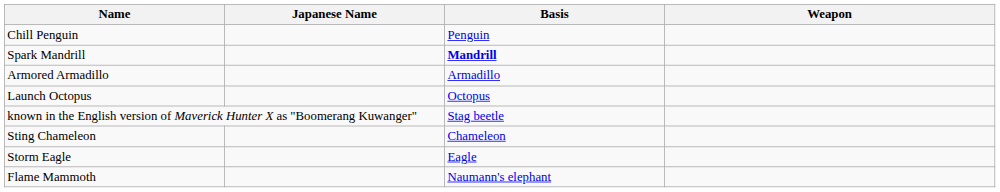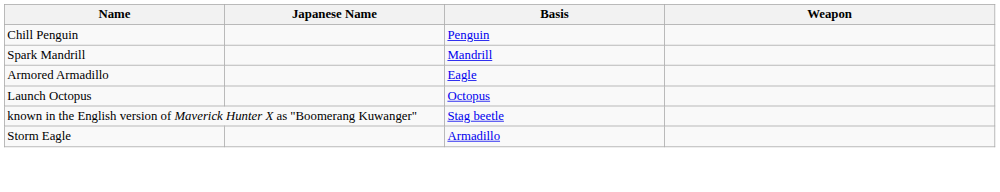Spark Mandrill | Basis: bold -> normal
Armored Armadillo | Basis: Armadillo -> Eagle
- row: Sting Chameleon | Chameleon
Storm Eagle | Basis: Eagle -> Armadillo
- row: Flame Mammoth | Naumann's elephant
